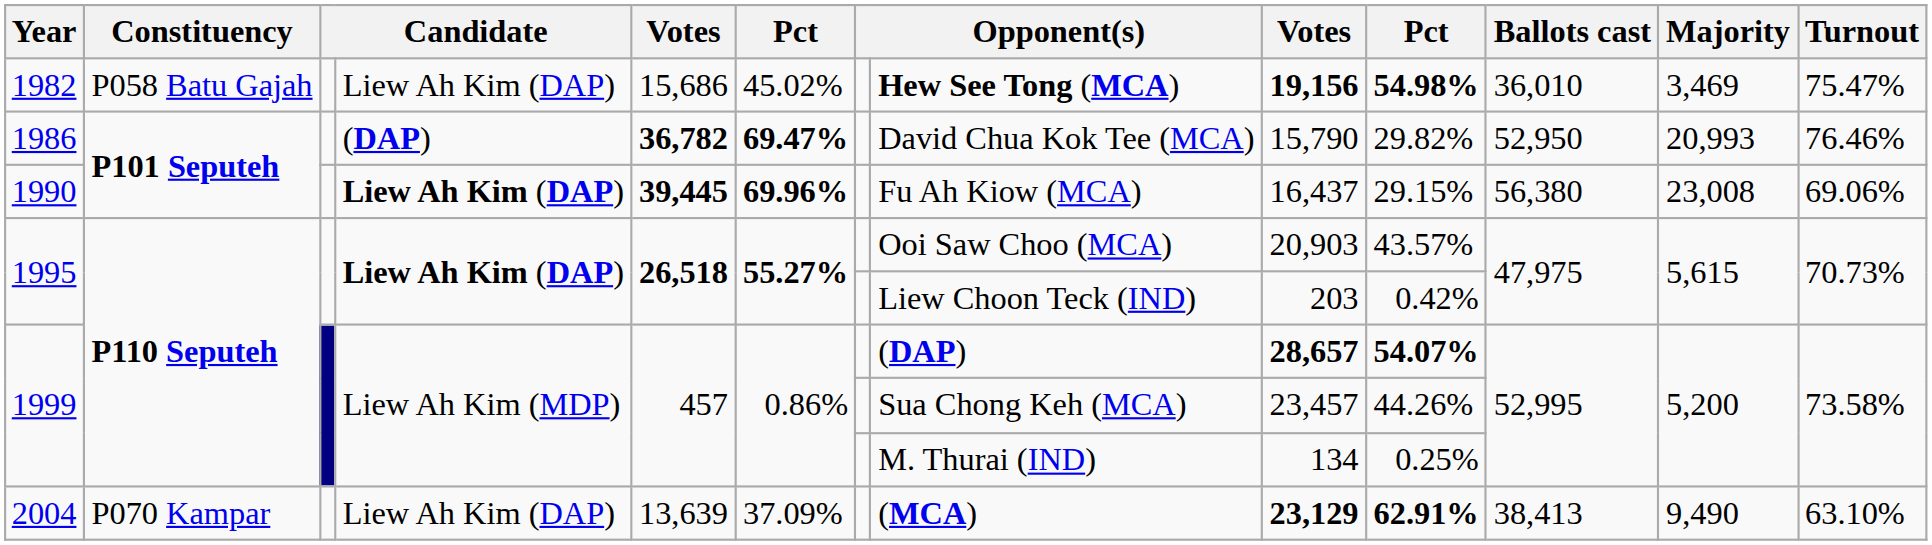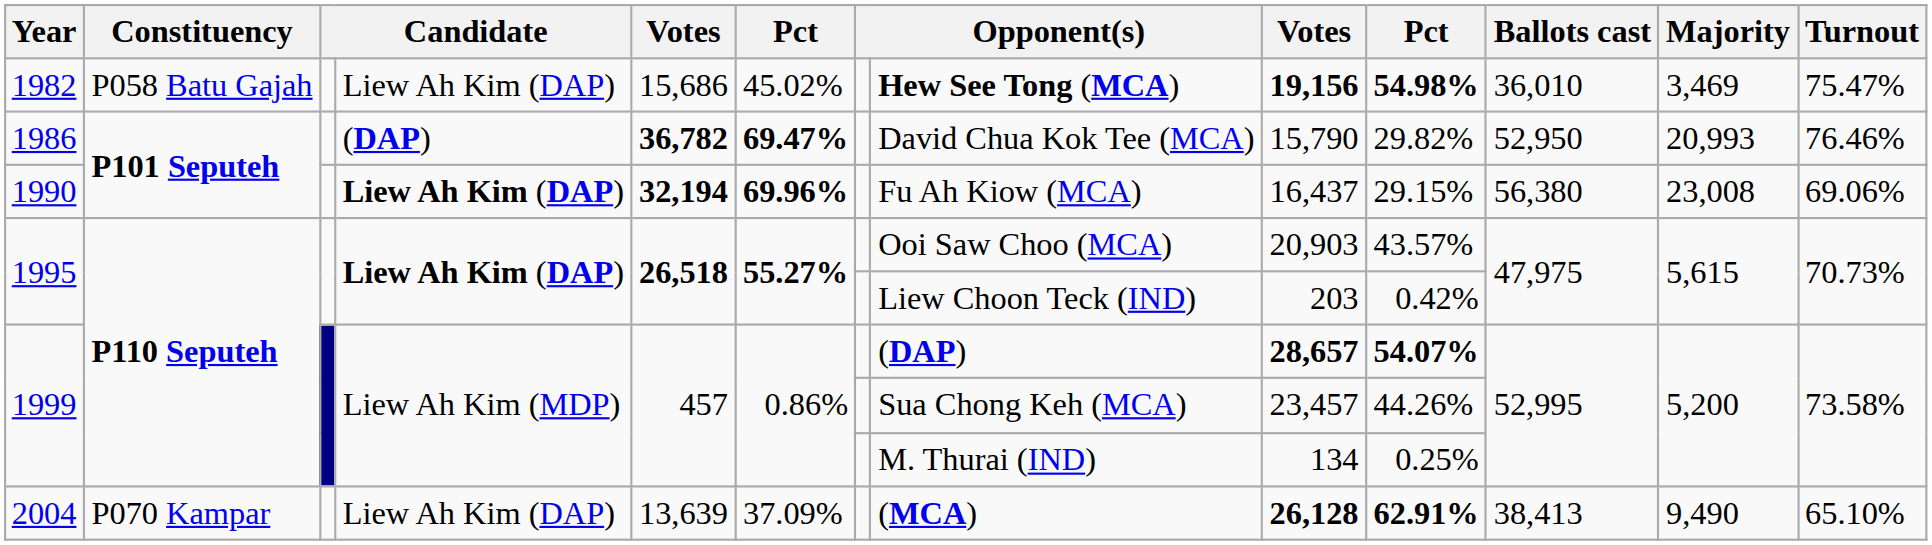1990 | column 5: 39,445 -> 32,194
2004 | column 9: 23,129 -> 26,128
2004 | Turnout: 63.10% -> 65.10%
